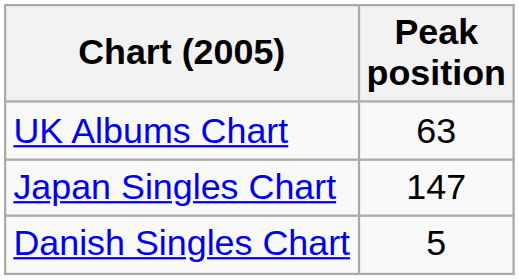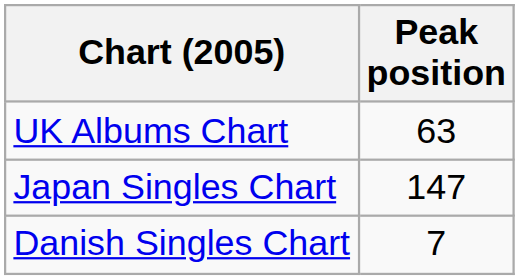Danish Singles Chart | Peak position: 5 -> 7
